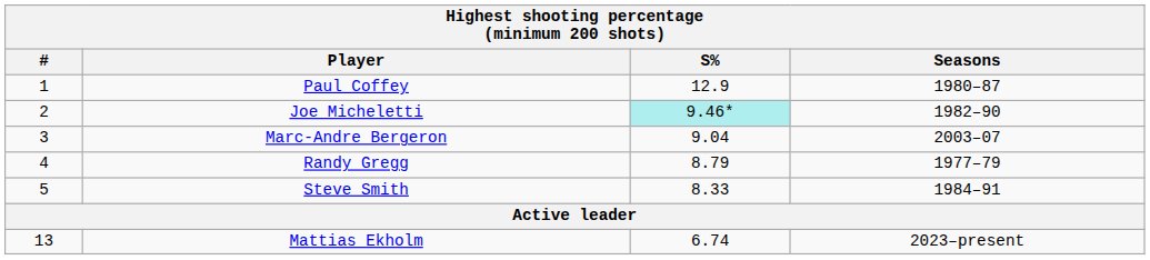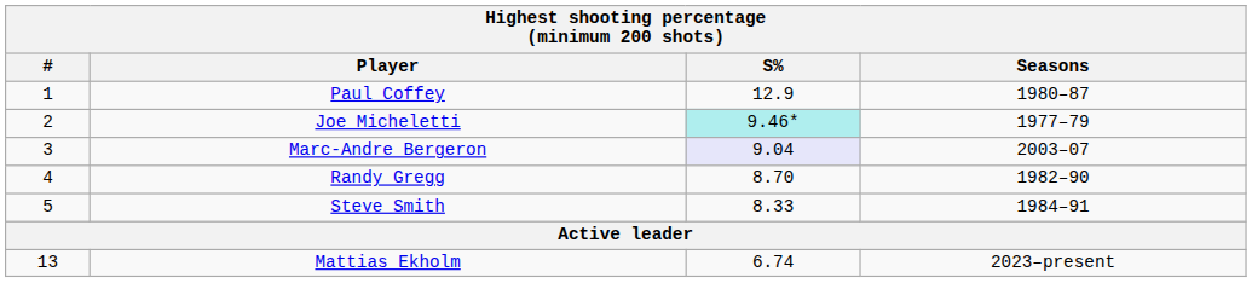Joe Micheletti | Seasons: 1982–90 -> 1977–79
Marc-Andre Bergeron | S%: no background -> lavender background
Randy Gregg | S%: 8.79 -> 8.70
Randy Gregg | Seasons: 1977–79 -> 1982–90
